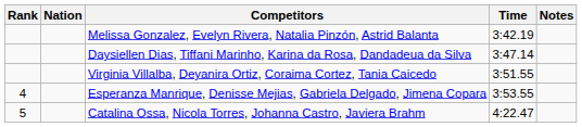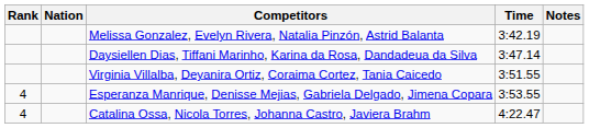Catalina Ossa, Nicola Torres, Johanna Castro, Javiera Brahm | Rank: 5 -> 4
